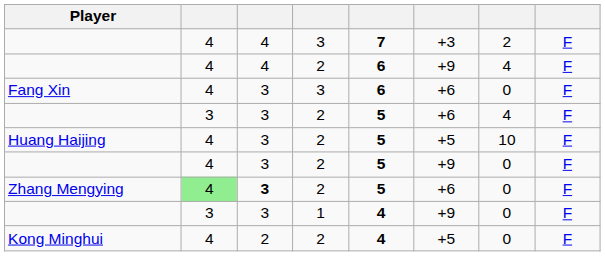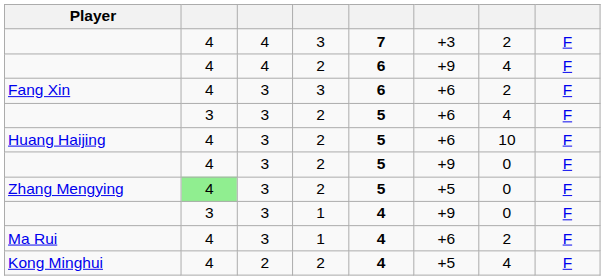Fang Xin | column 7: 0 -> 2
Huang Haijing | column 6: +5 -> +6
Zhang Mengying | column 3: bold -> normal
Zhang Mengying | column 6: +6 -> +5
+ row: Ma Rui | 4 | 3 | 1 | 4 | +6 | 2 | F
Kong Minghui | column 7: 0 -> 4
